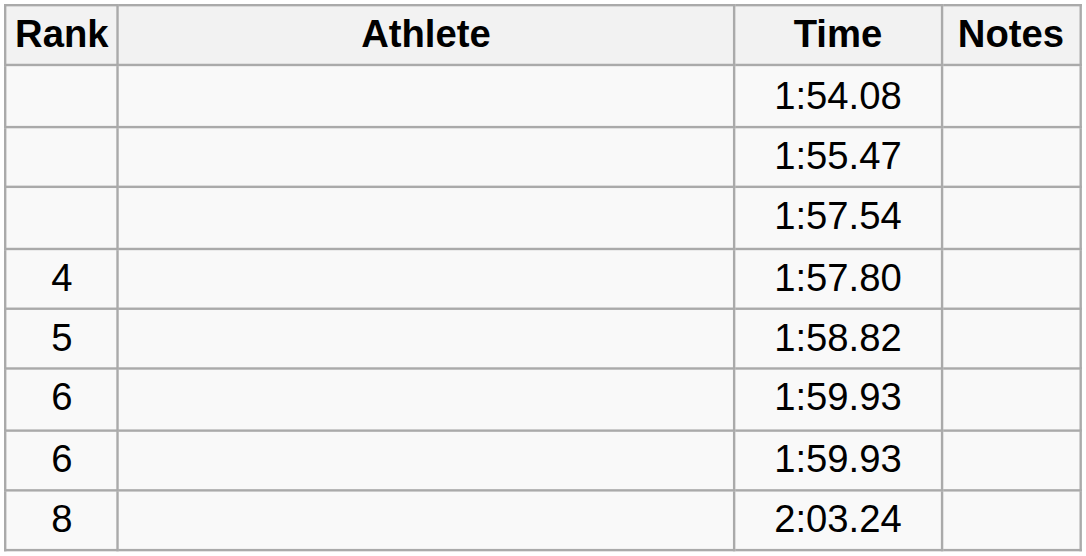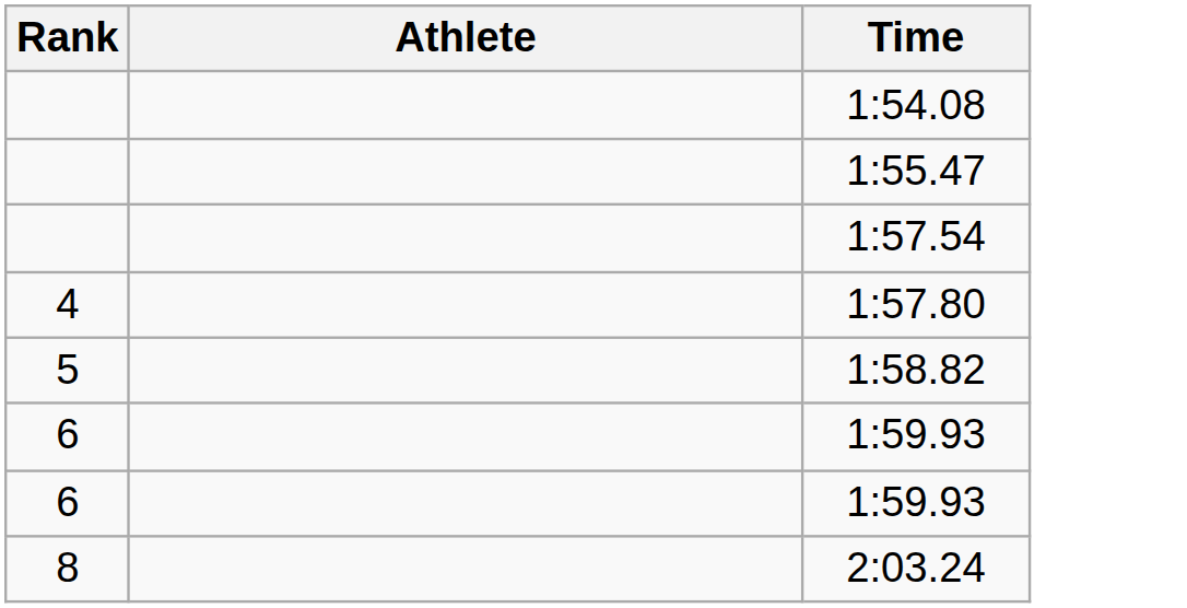- column: Notes
